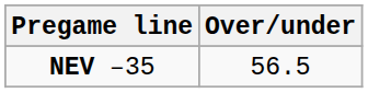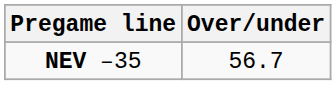NEV –35 | Over/under: 56.5 -> 56.7
